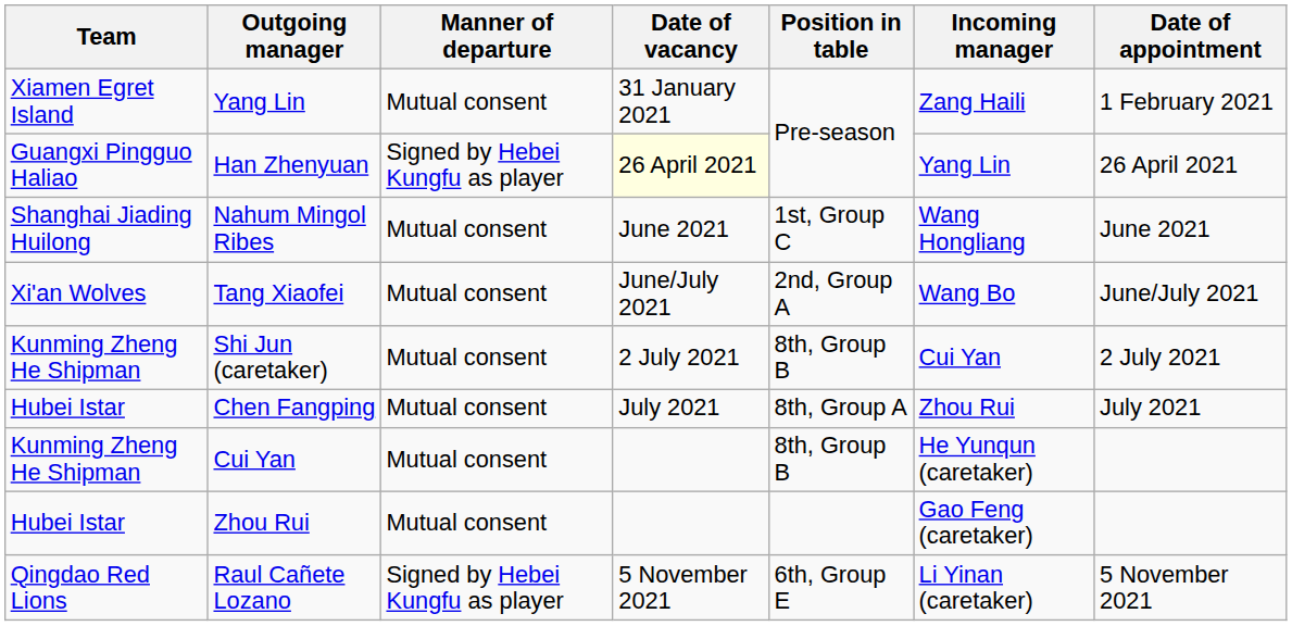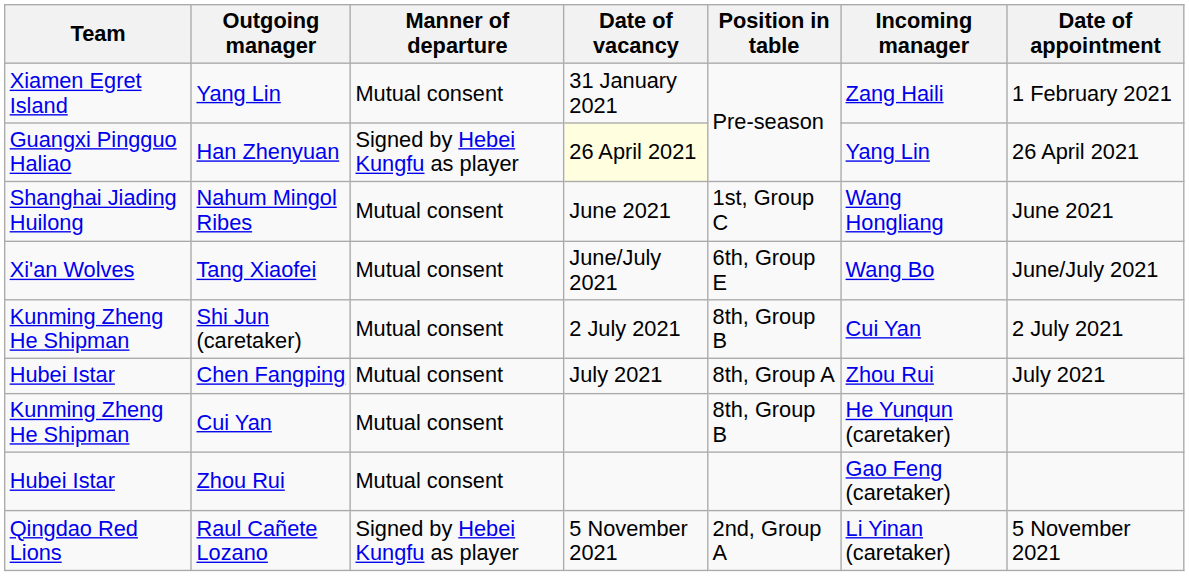Tang Xiaofei | Position in table: 2nd, Group A -> 6th, Group E
Raul Cañete Lozano | Position in table: 6th, Group E -> 2nd, Group A
